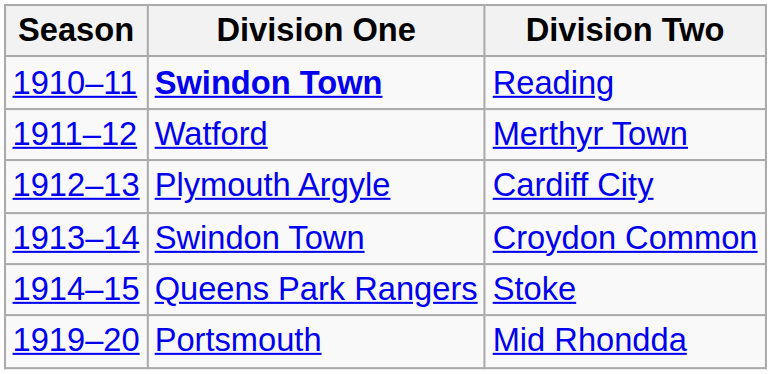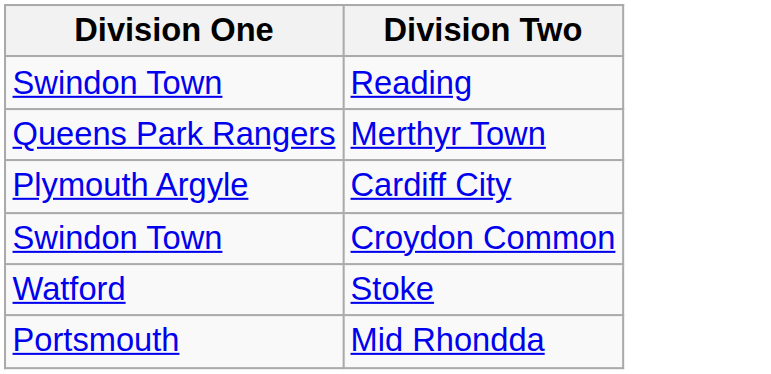- column: Season | 1910–11 | 1911–12 | 1912–13 | 1913–14 | 1914–15 | 1919–20
Reading | Division One: bold -> normal
Merthyr Town | Division One: Watford -> Queens Park Rangers
Stoke | Division One: Queens Park Rangers -> Watford
